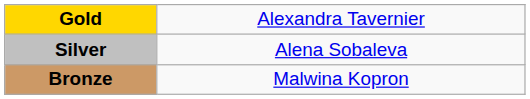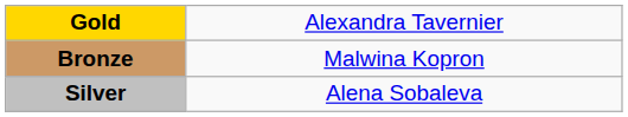rows swapped: Silver <-> Bronze
